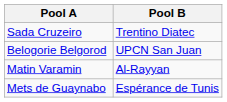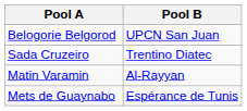rows swapped: Sada Cruzeiro <-> Belogorie Belgorod
